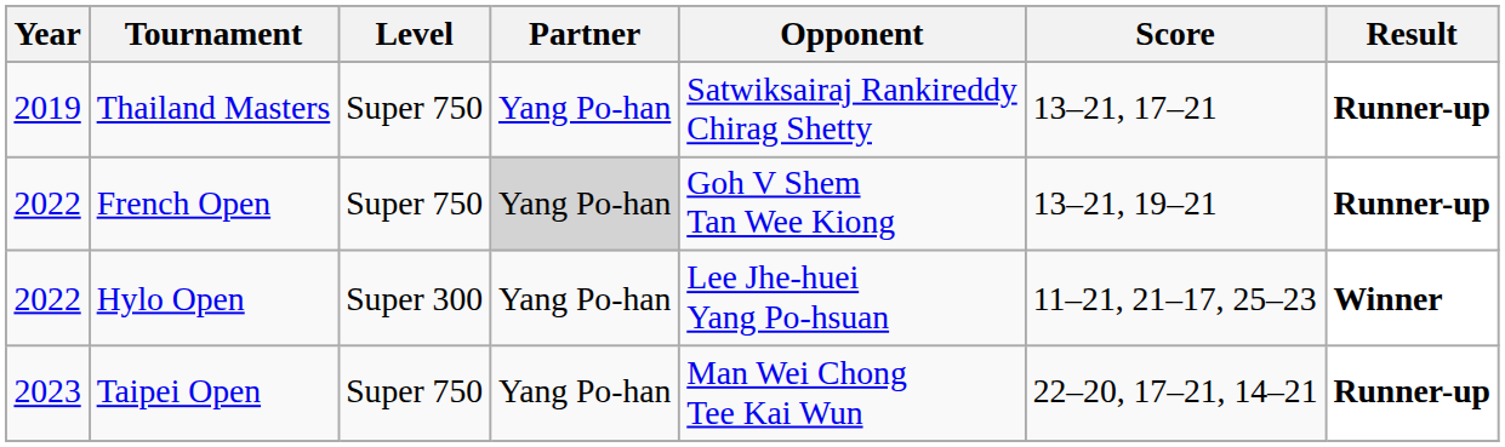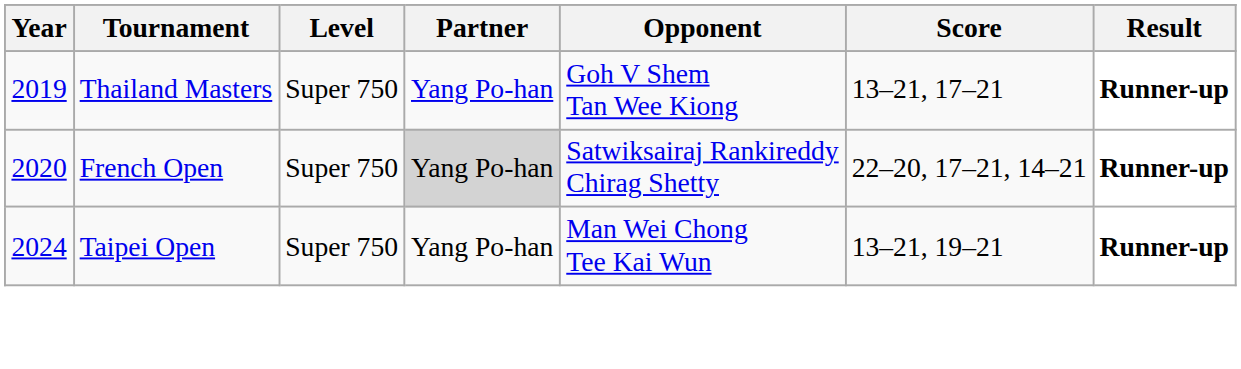Thailand Masters | Opponent: Satwiksairaj Rankireddy Chirag Shetty -> Goh V Shem Tan Wee Kiong
French Open | Year: 2022 -> 2020
French Open | Opponent: Goh V Shem Tan Wee Kiong -> Satwiksairaj Rankireddy Chirag Shetty
French Open | Score: 13–21, 19–21 -> 22–20, 17–21, 14–21
- row: 2022 | Hylo Open | Super 300 | Yang Po-han | Lee Jhe-huei Yang Po-hsuan | 11–21, 21–17, 25–23 | Winner
Taipei Open | Year: 2023 -> 2024
Taipei Open | Score: 22–20, 17–21, 14–21 -> 13–21, 19–21
